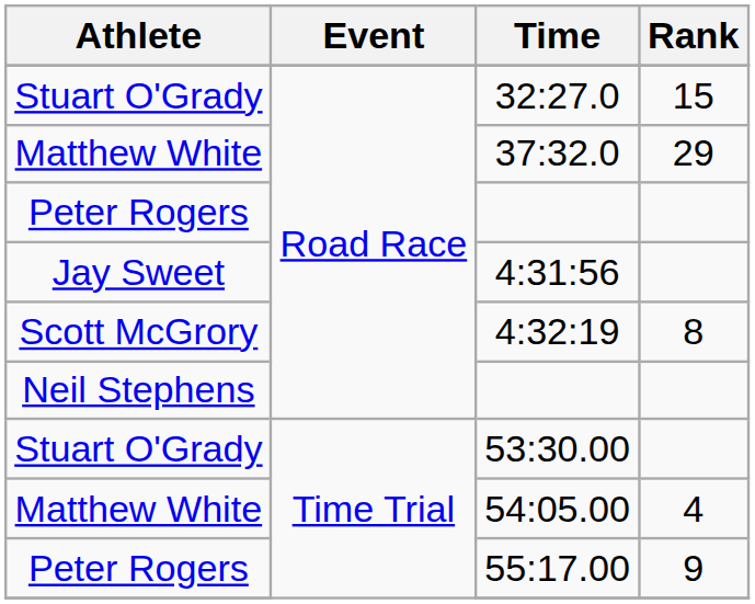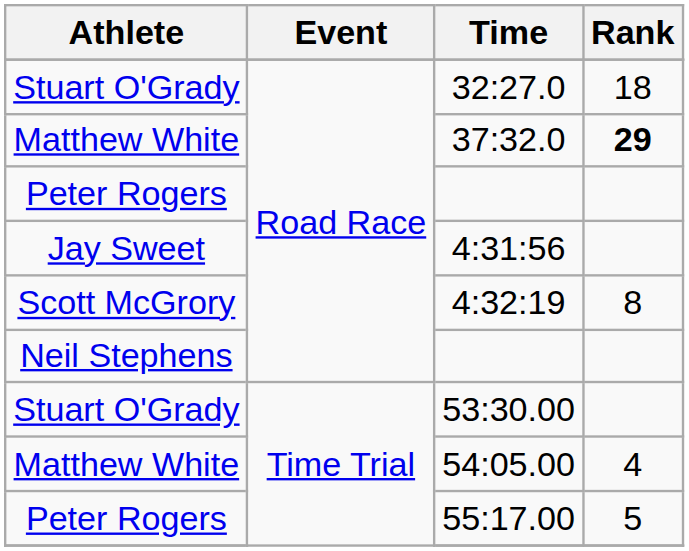32:27.0 | Rank: 15 -> 18
37:32.0 | Rank: normal -> bold
55:17.00 | Rank: 9 -> 5
